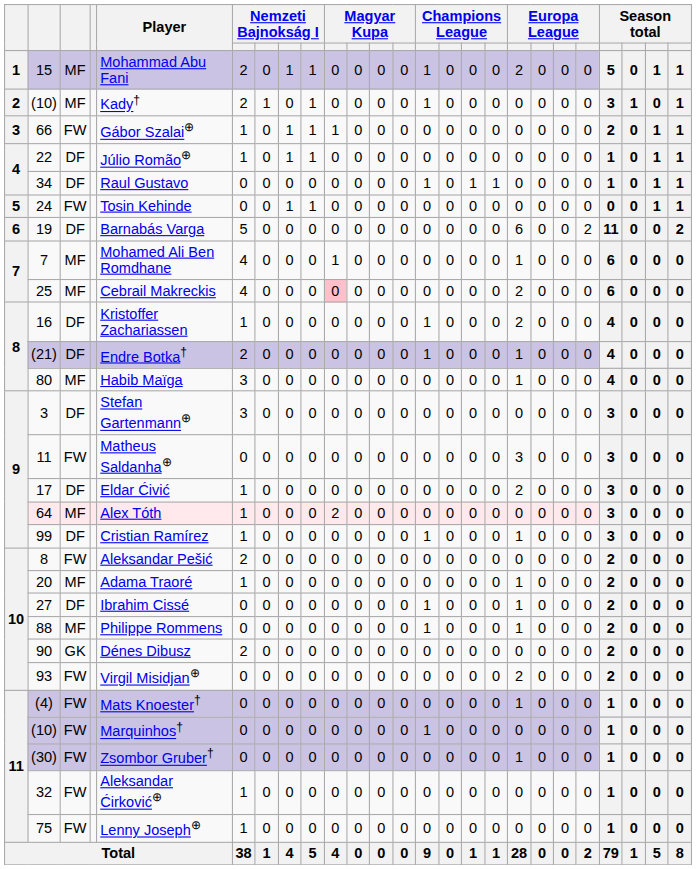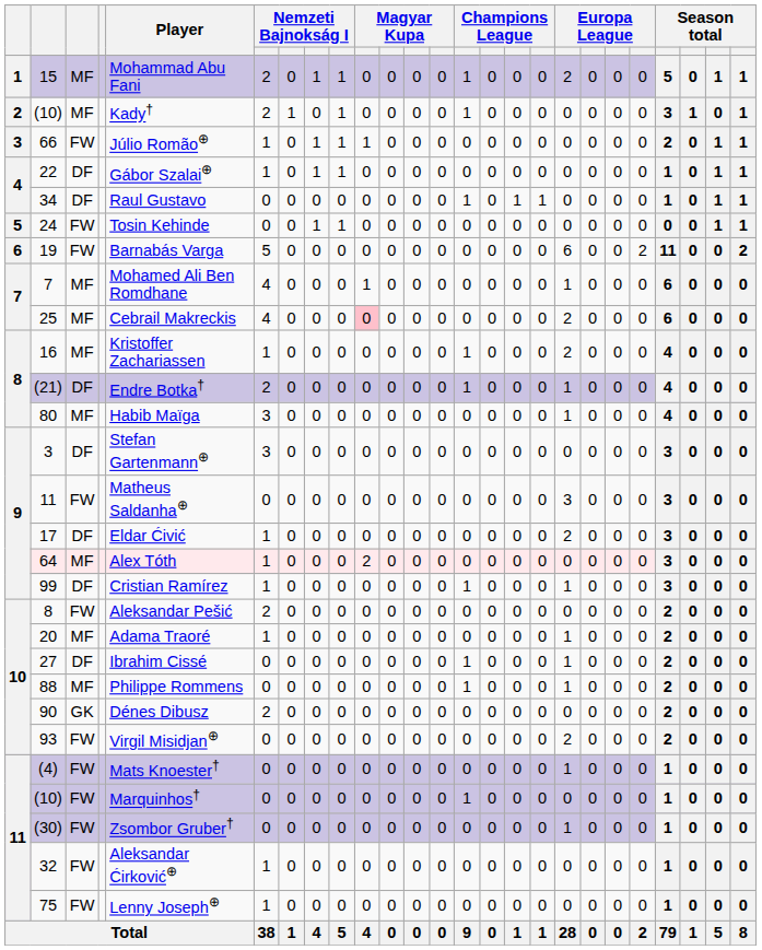66 | Player: Gábor Szalai⊕ -> Júlio Romão⊕
22 | Player: Júlio Romão⊕ -> Gábor Szalai⊕
19 | column 3: DF -> FW
16 | column 3: DF -> MF
